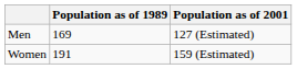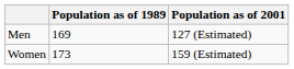Women | Population as of 1989: 191 -> 173
